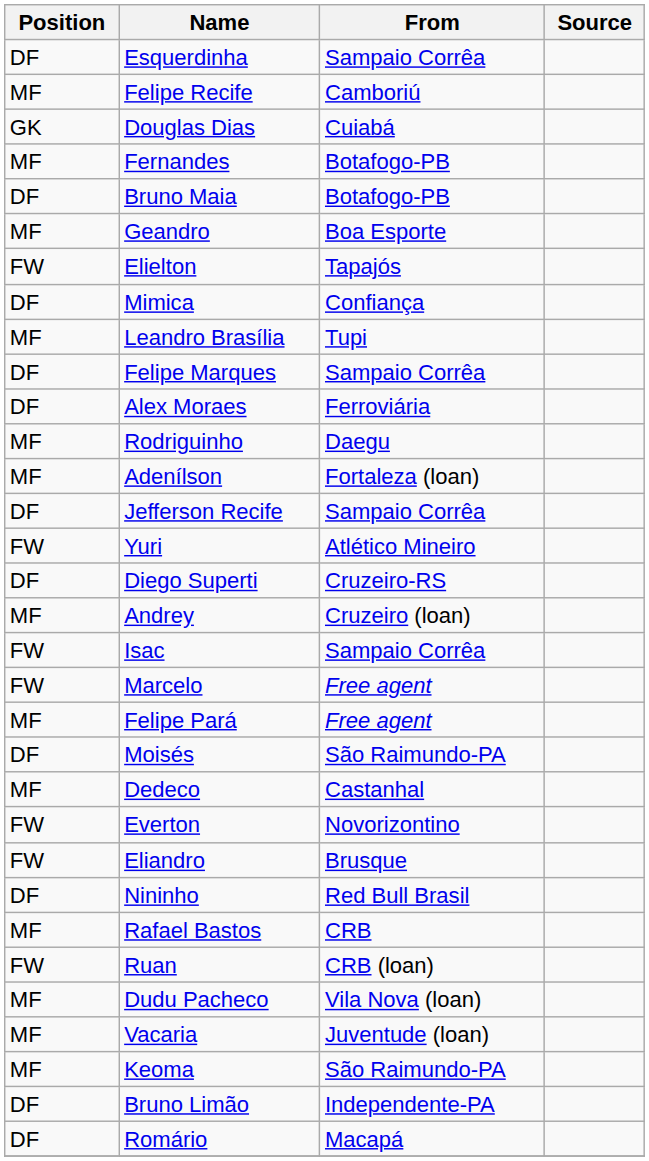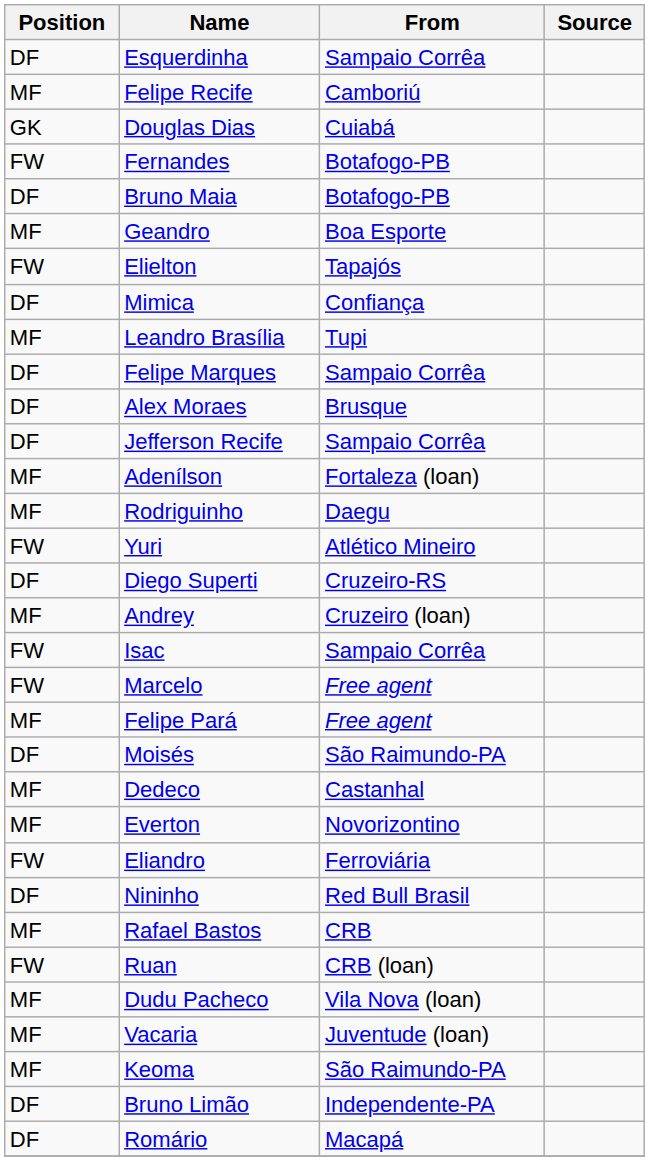Fernandes | Position: MF -> FW
Alex Moraes | From: Ferroviária -> Brusque
rows swapped: Jefferson Recife <-> Rodriguinho
Everton | Position: FW -> MF
Eliandro | From: Brusque -> Ferroviária
